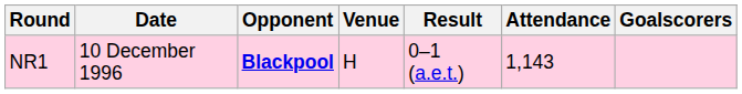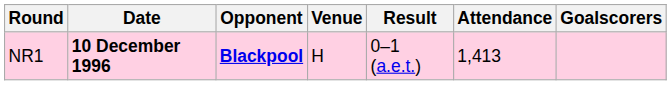NR1 | Date: normal -> bold
NR1 | Attendance: 1,143 -> 1,413
